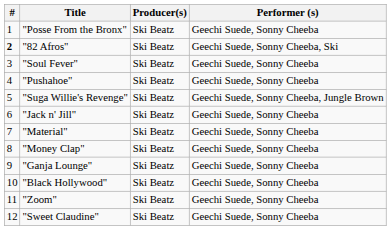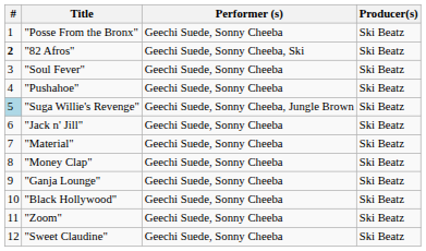columns swapped: Producer(s) <-> Performer (s)
"Suga Willie's Revenge" | #: no background -> lightblue background
